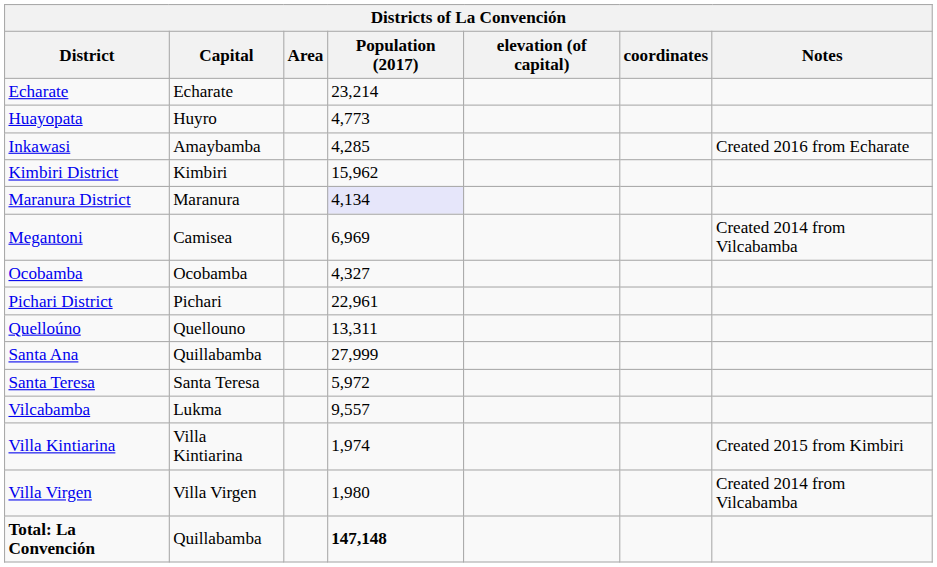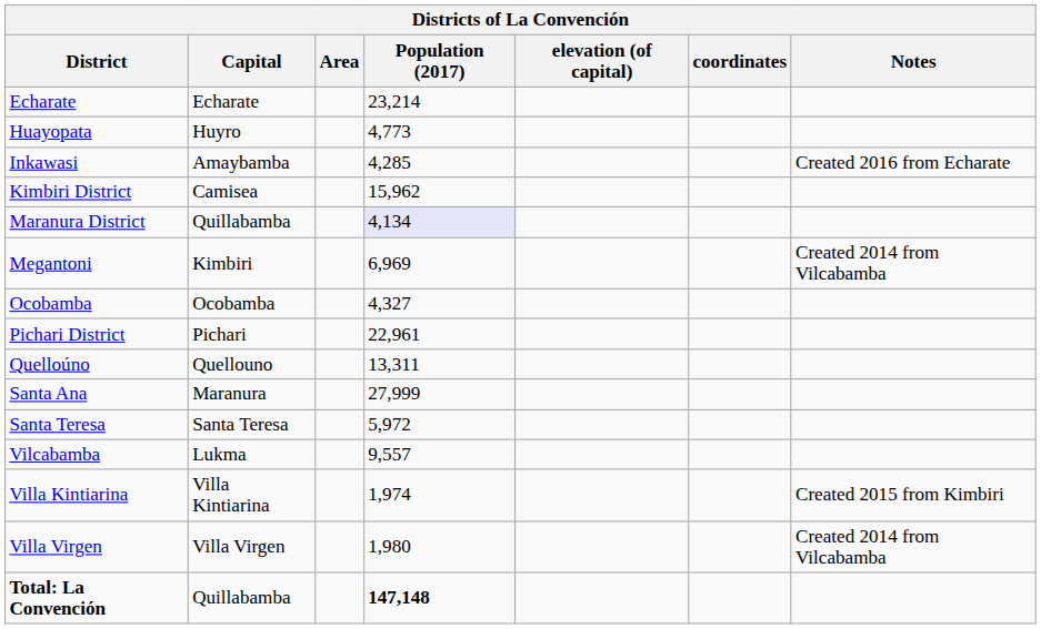Kimbiri District | Capital: Kimbiri -> Camisea
Maranura District | Capital: Maranura -> Quillabamba
Megantoni | Capital: Camisea -> Kimbiri
Santa Ana | Capital: Quillabamba -> Maranura
